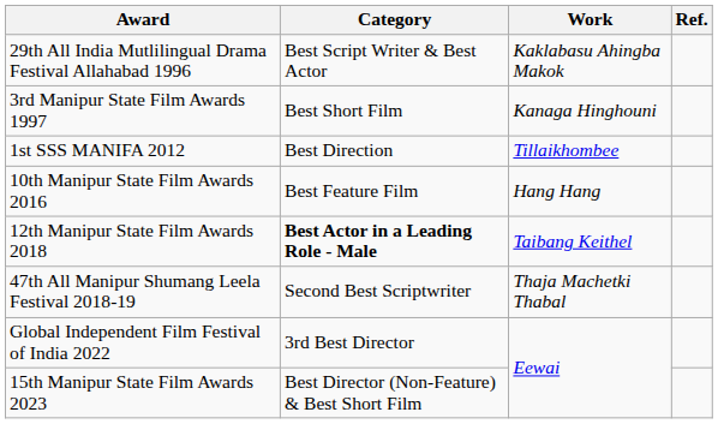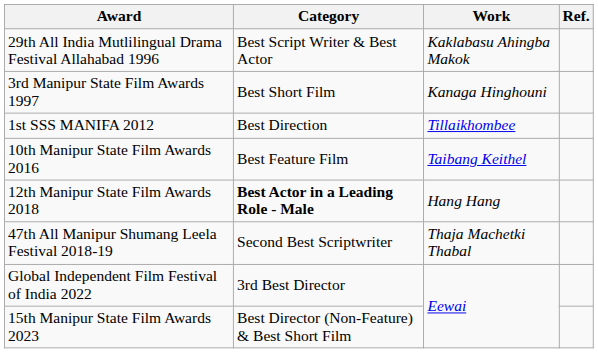10th Manipur State Film Awards 2016 | Work: Hang Hang -> Taibang Keithel
12th Manipur State Film Awards 2018 | Work: Taibang Keithel -> Hang Hang
